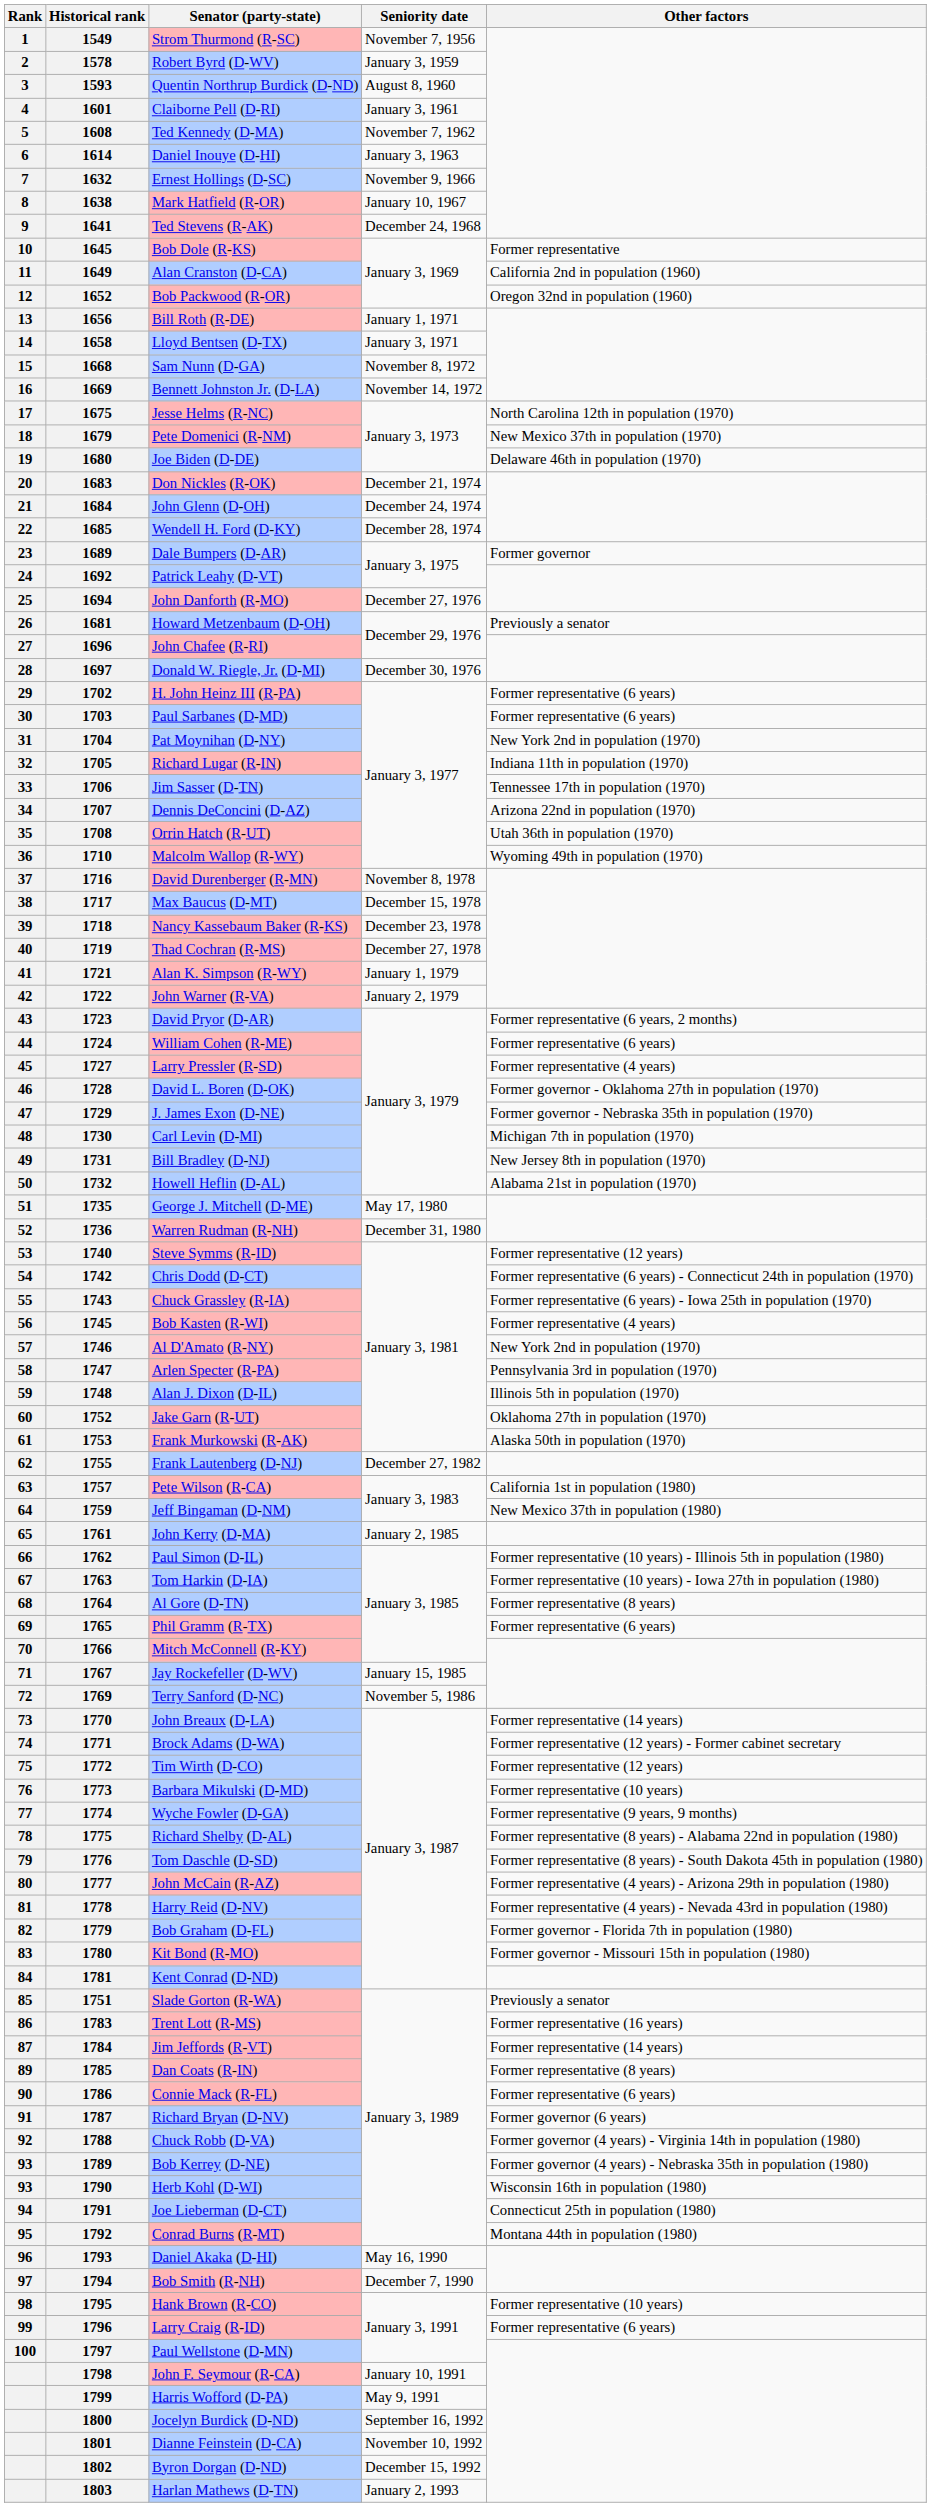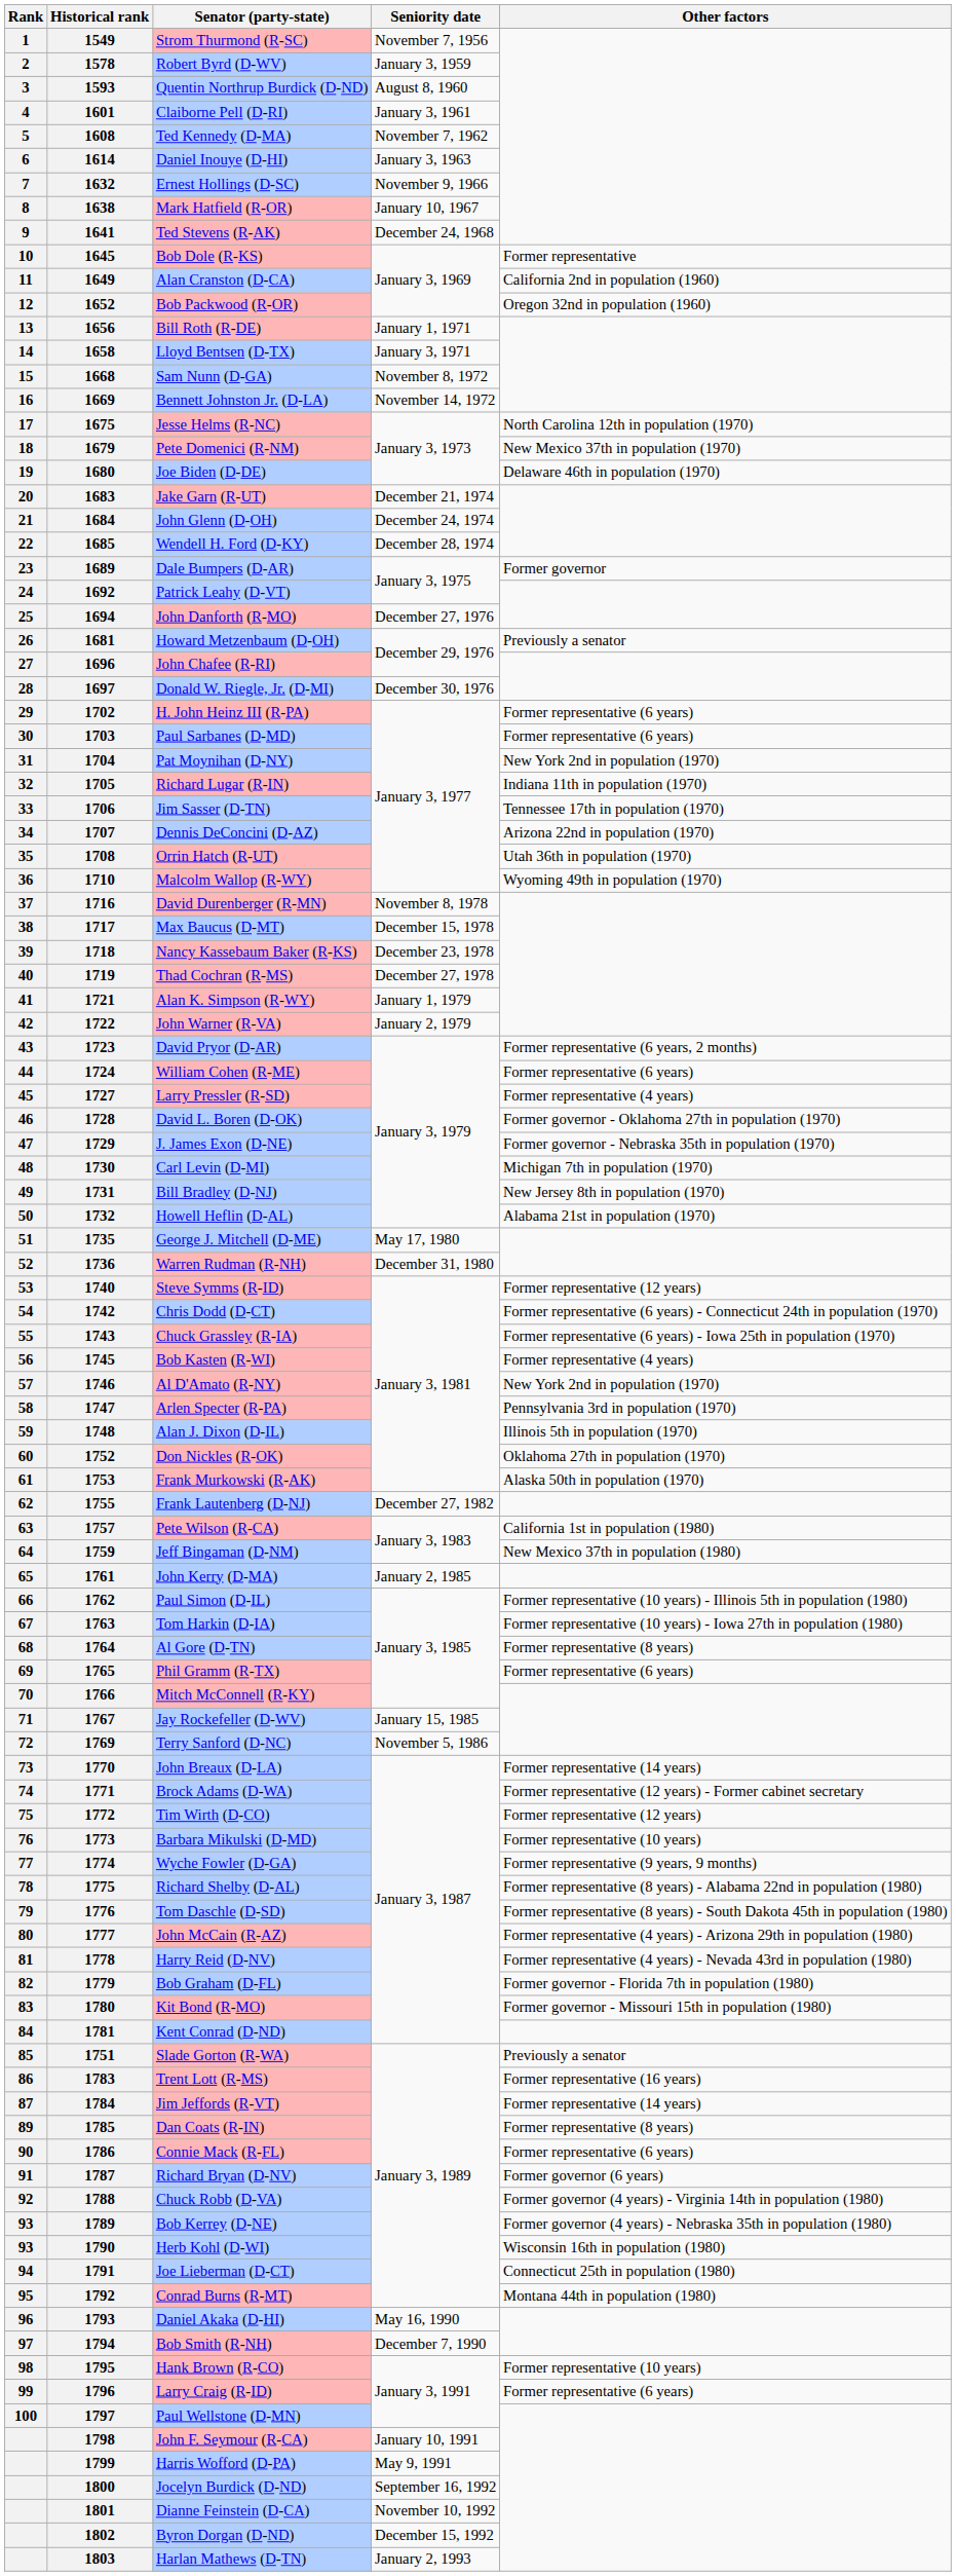1683 | Senator (party-state): Don Nickles (R-OK) -> Jake Garn (R-UT)
1752 | Senator (party-state): Jake Garn (R-UT) -> Don Nickles (R-OK)
